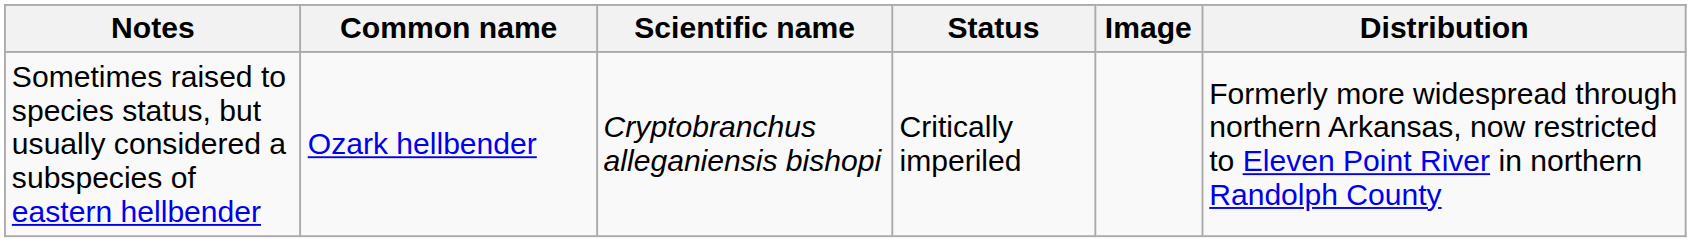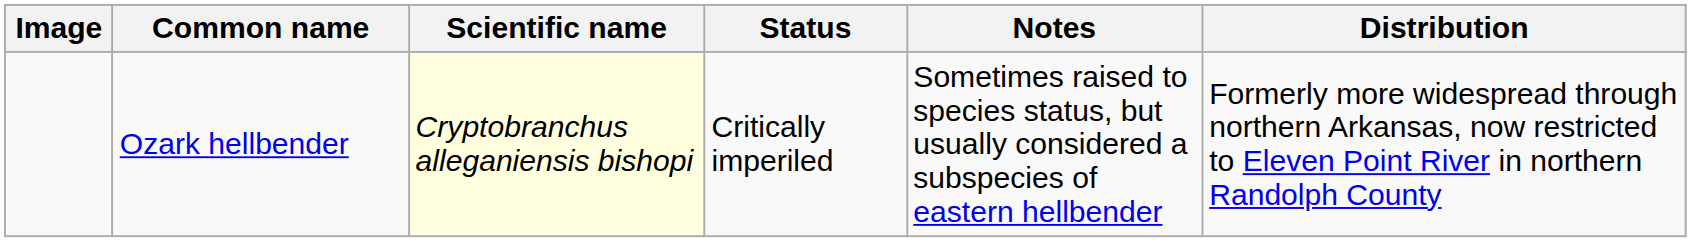columns swapped: Image <-> Notes
Ozark hellbender | Scientific name: no background -> lightyellow background
